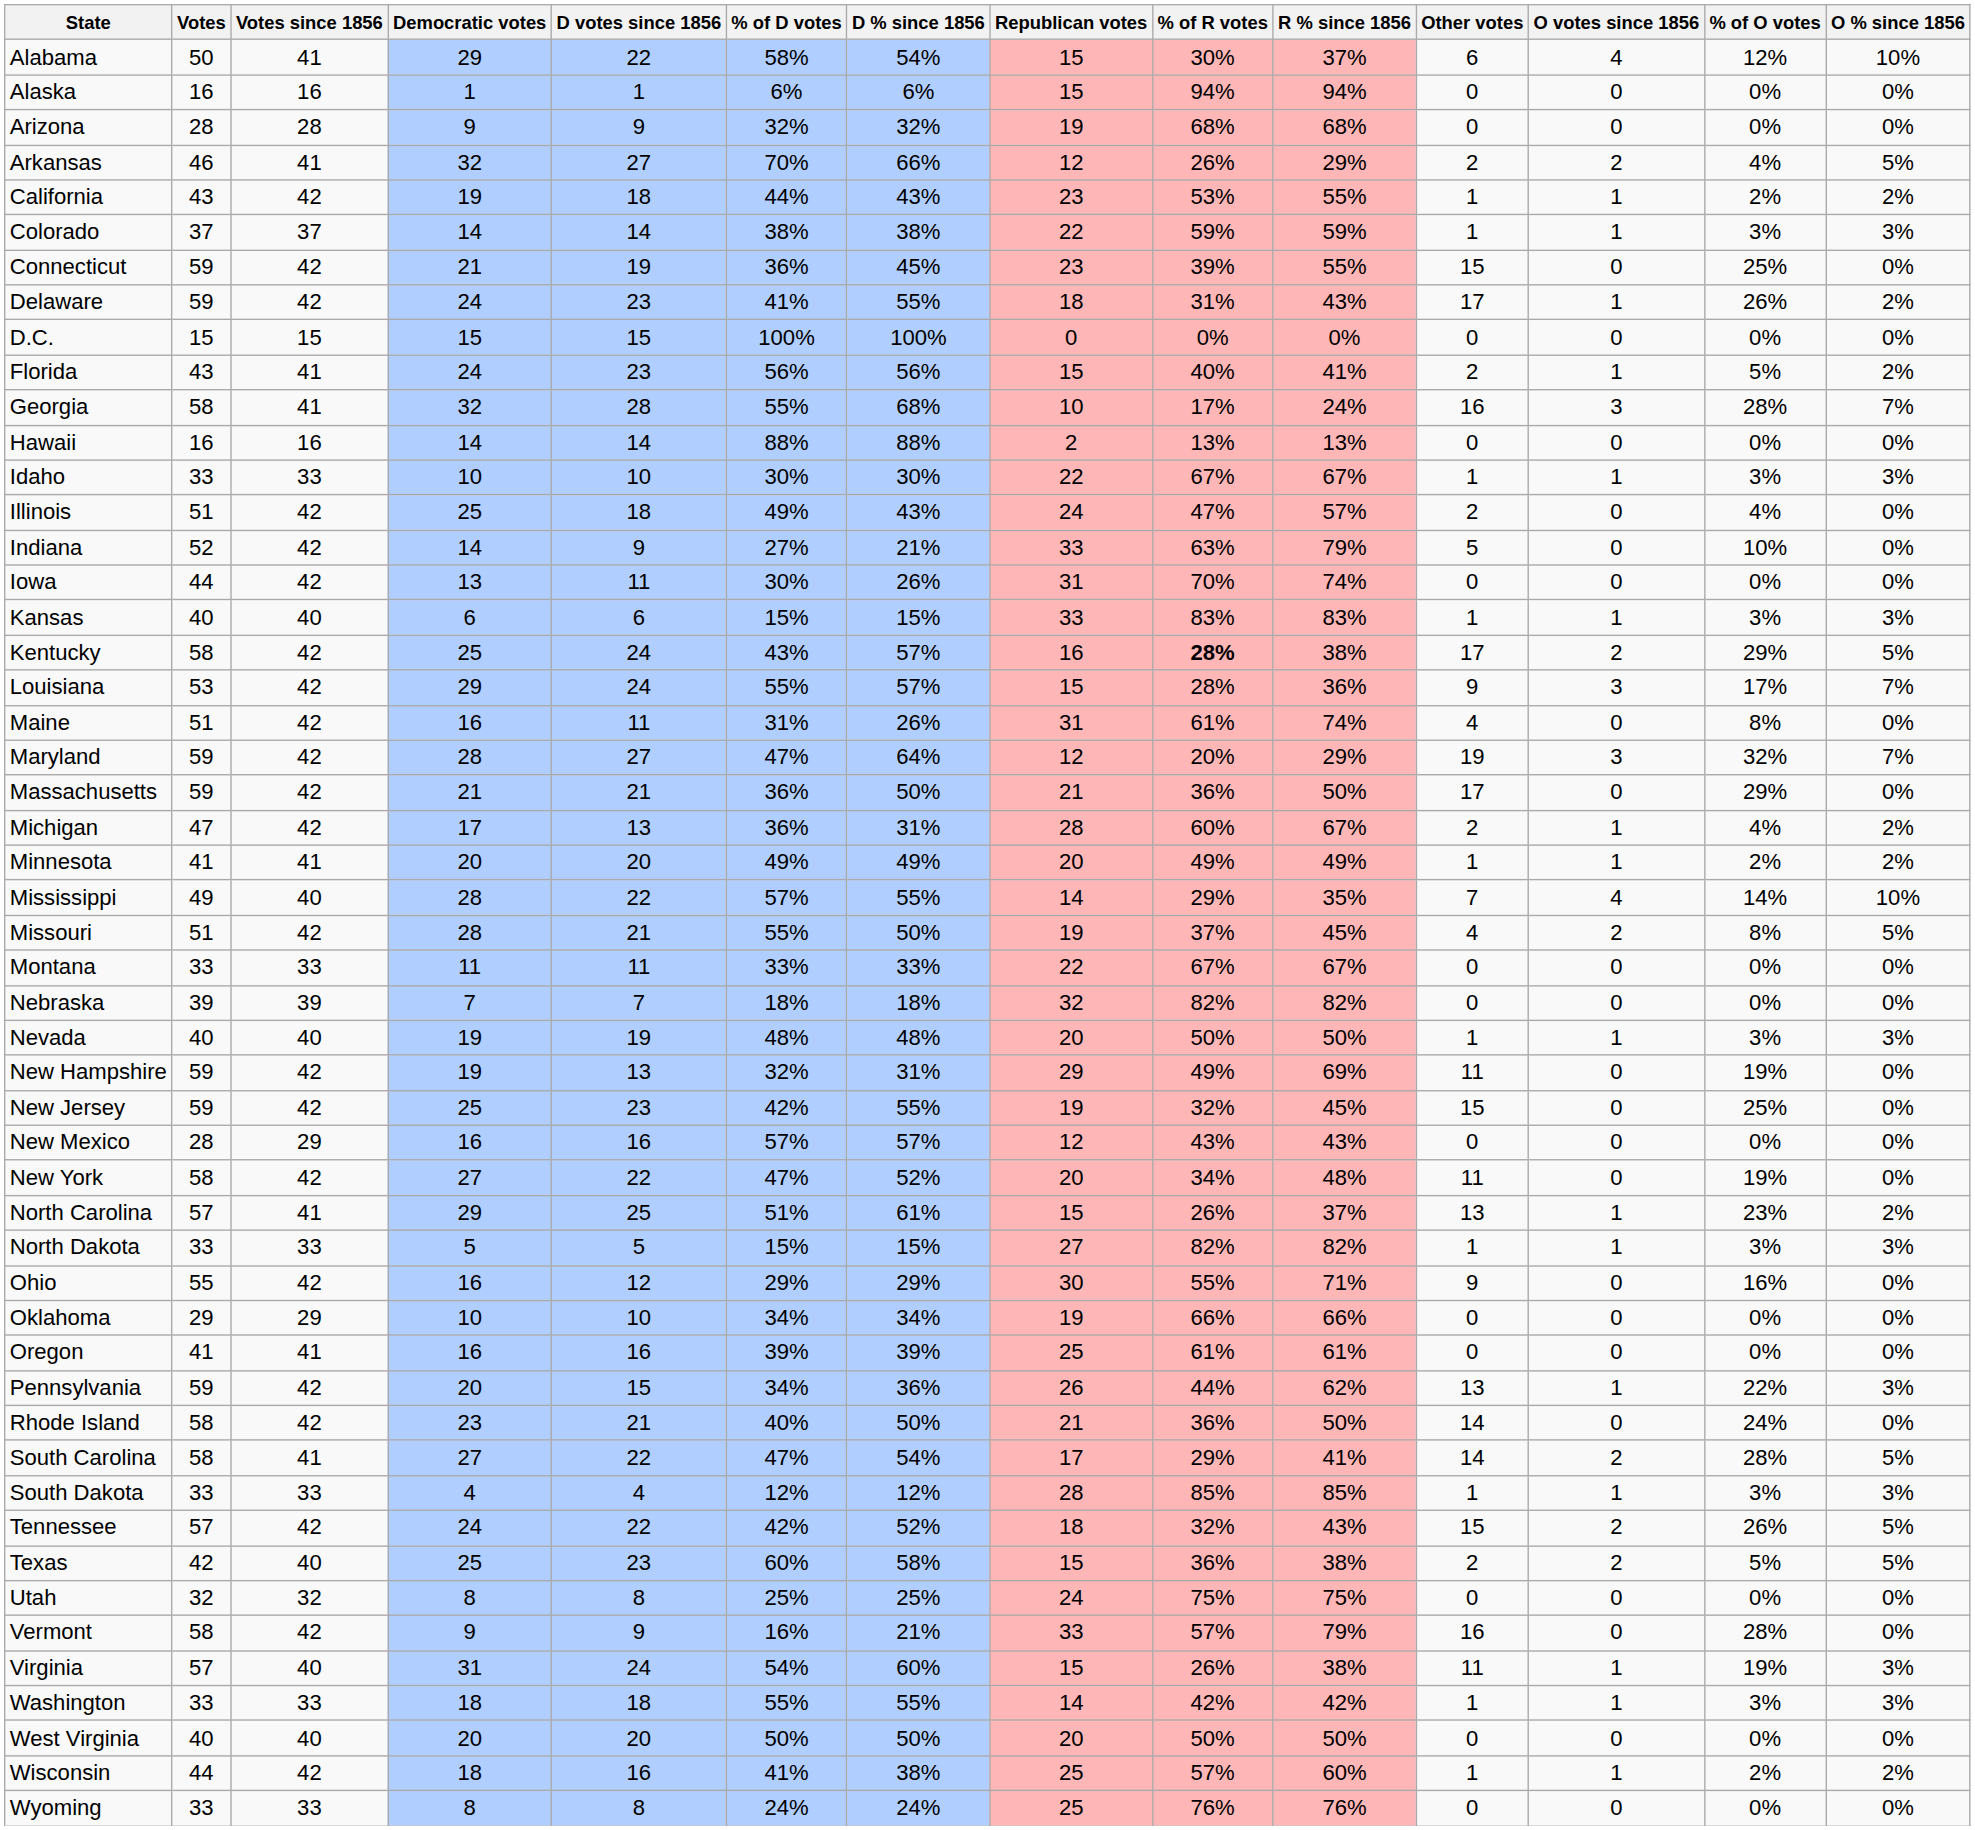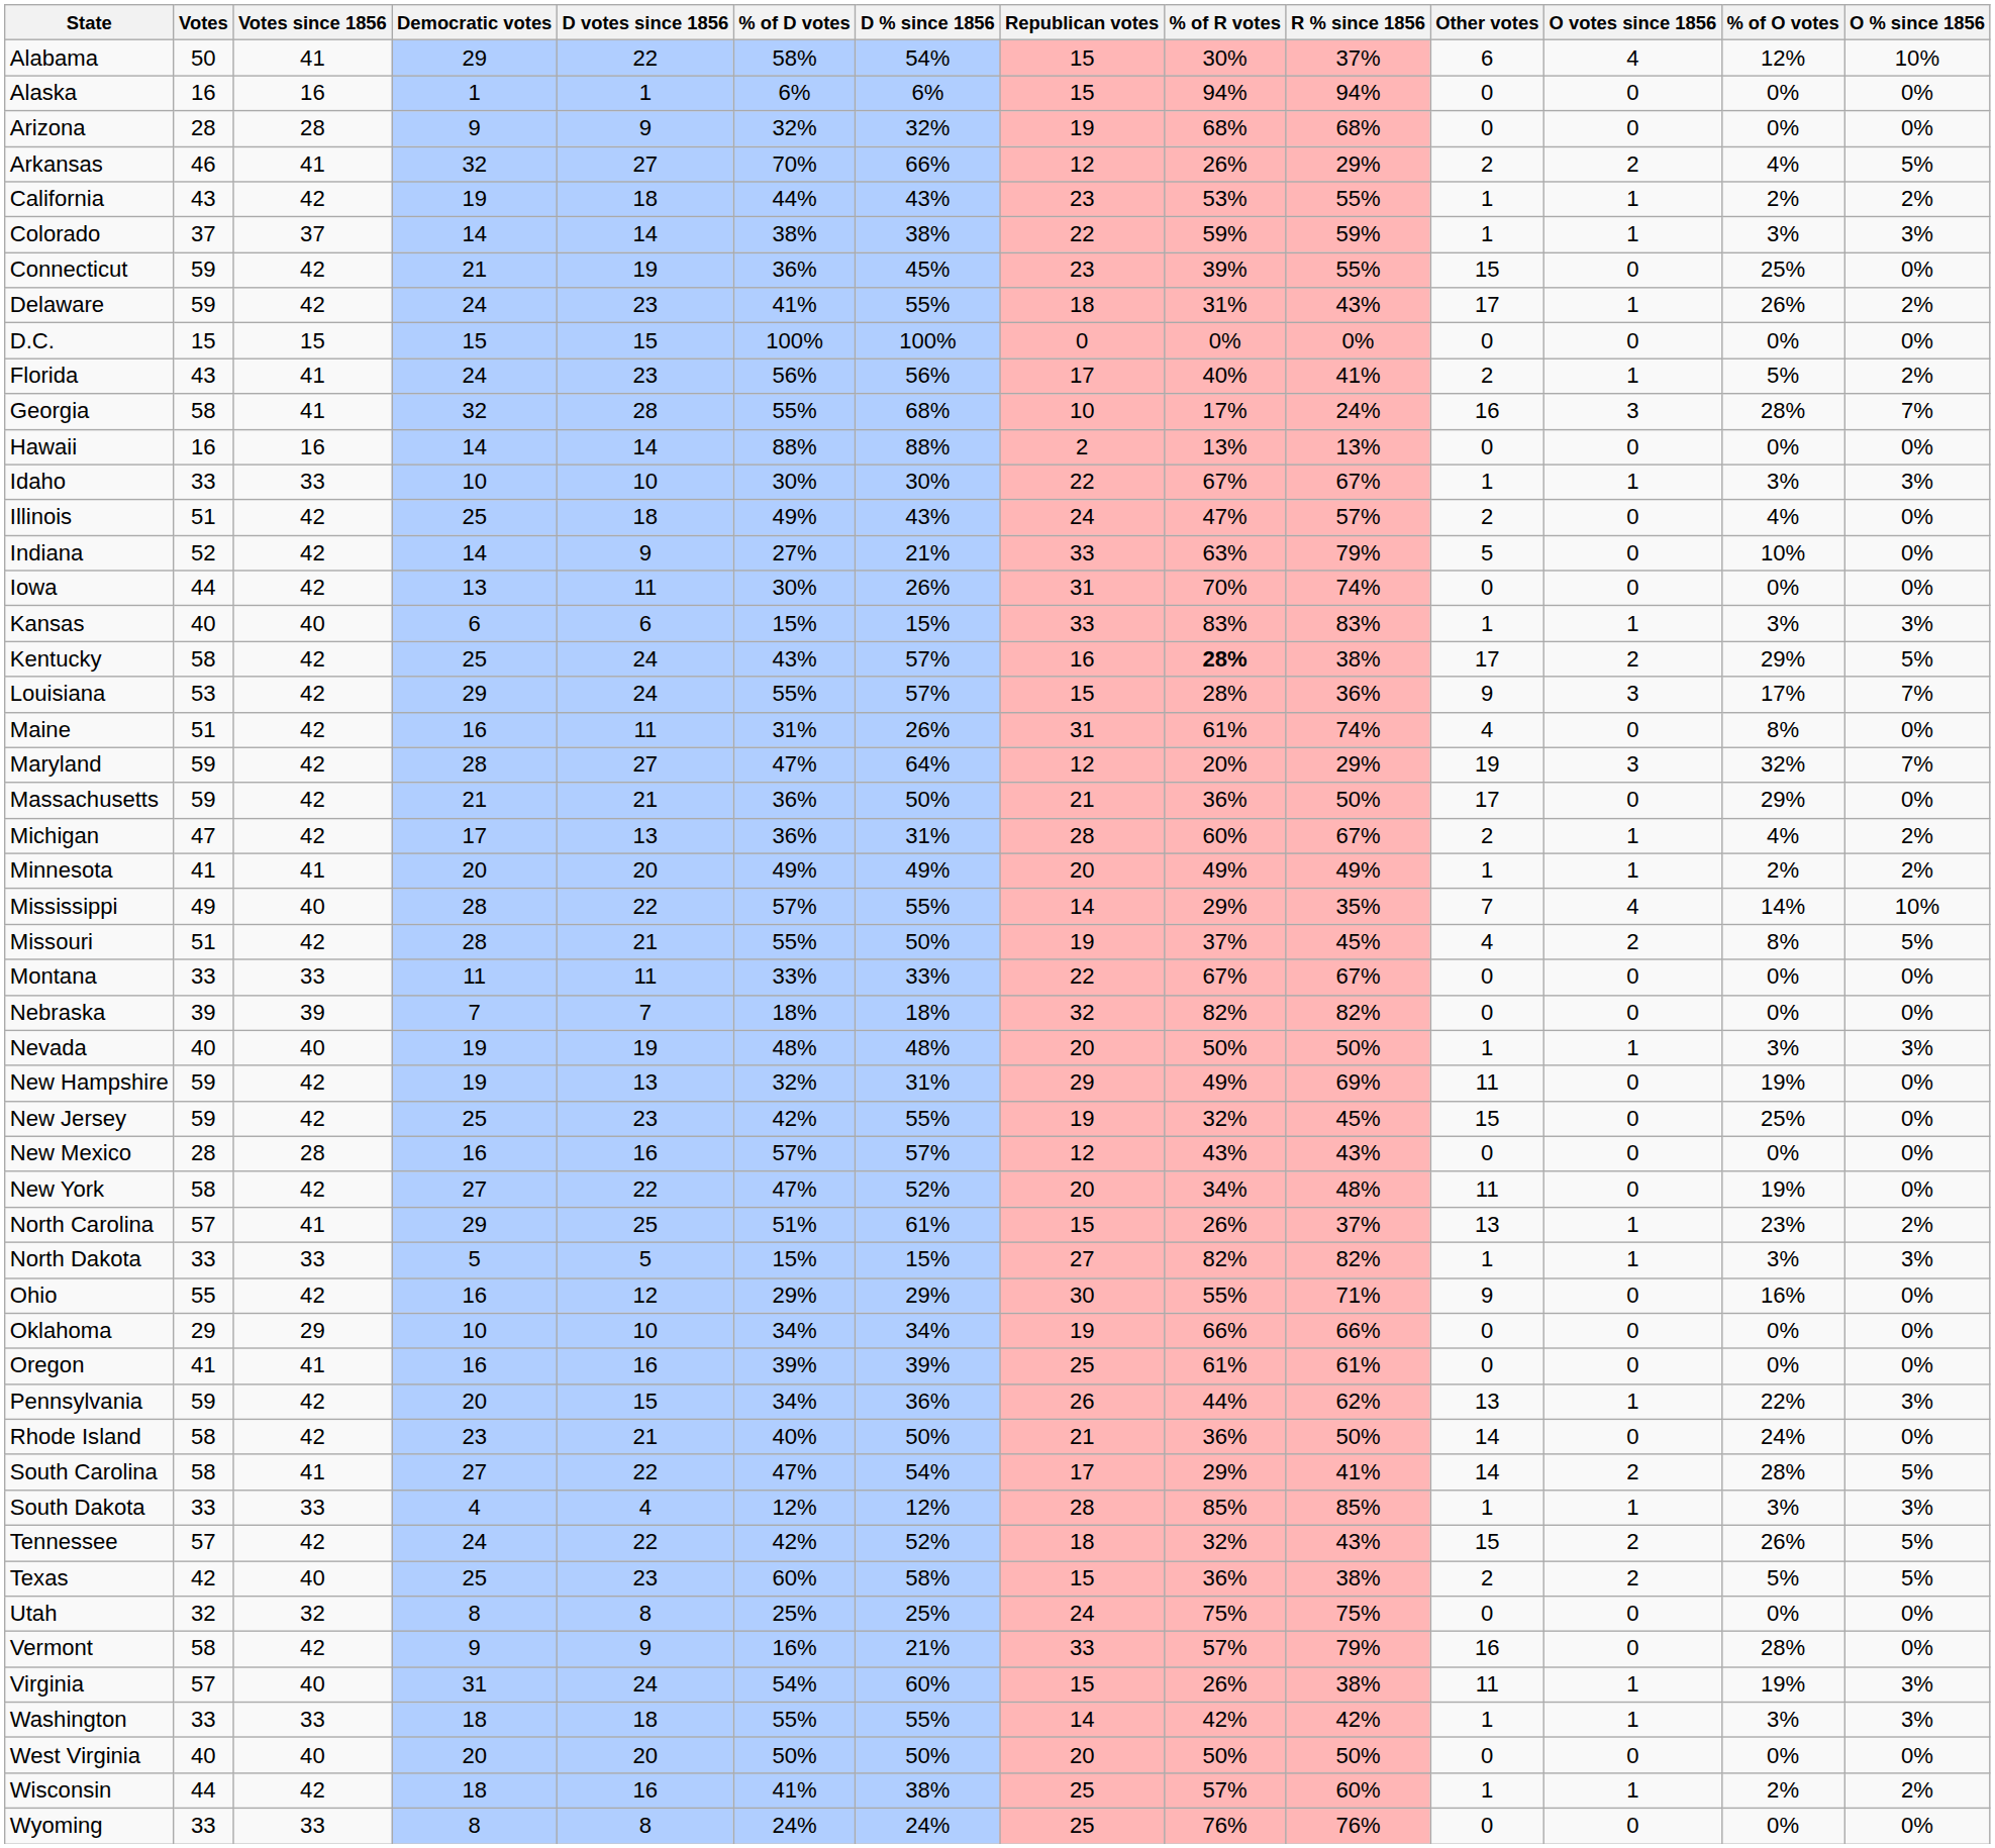Florida | Republican votes: 15 -> 17
New Mexico | Votes since 1856: 29 -> 28
